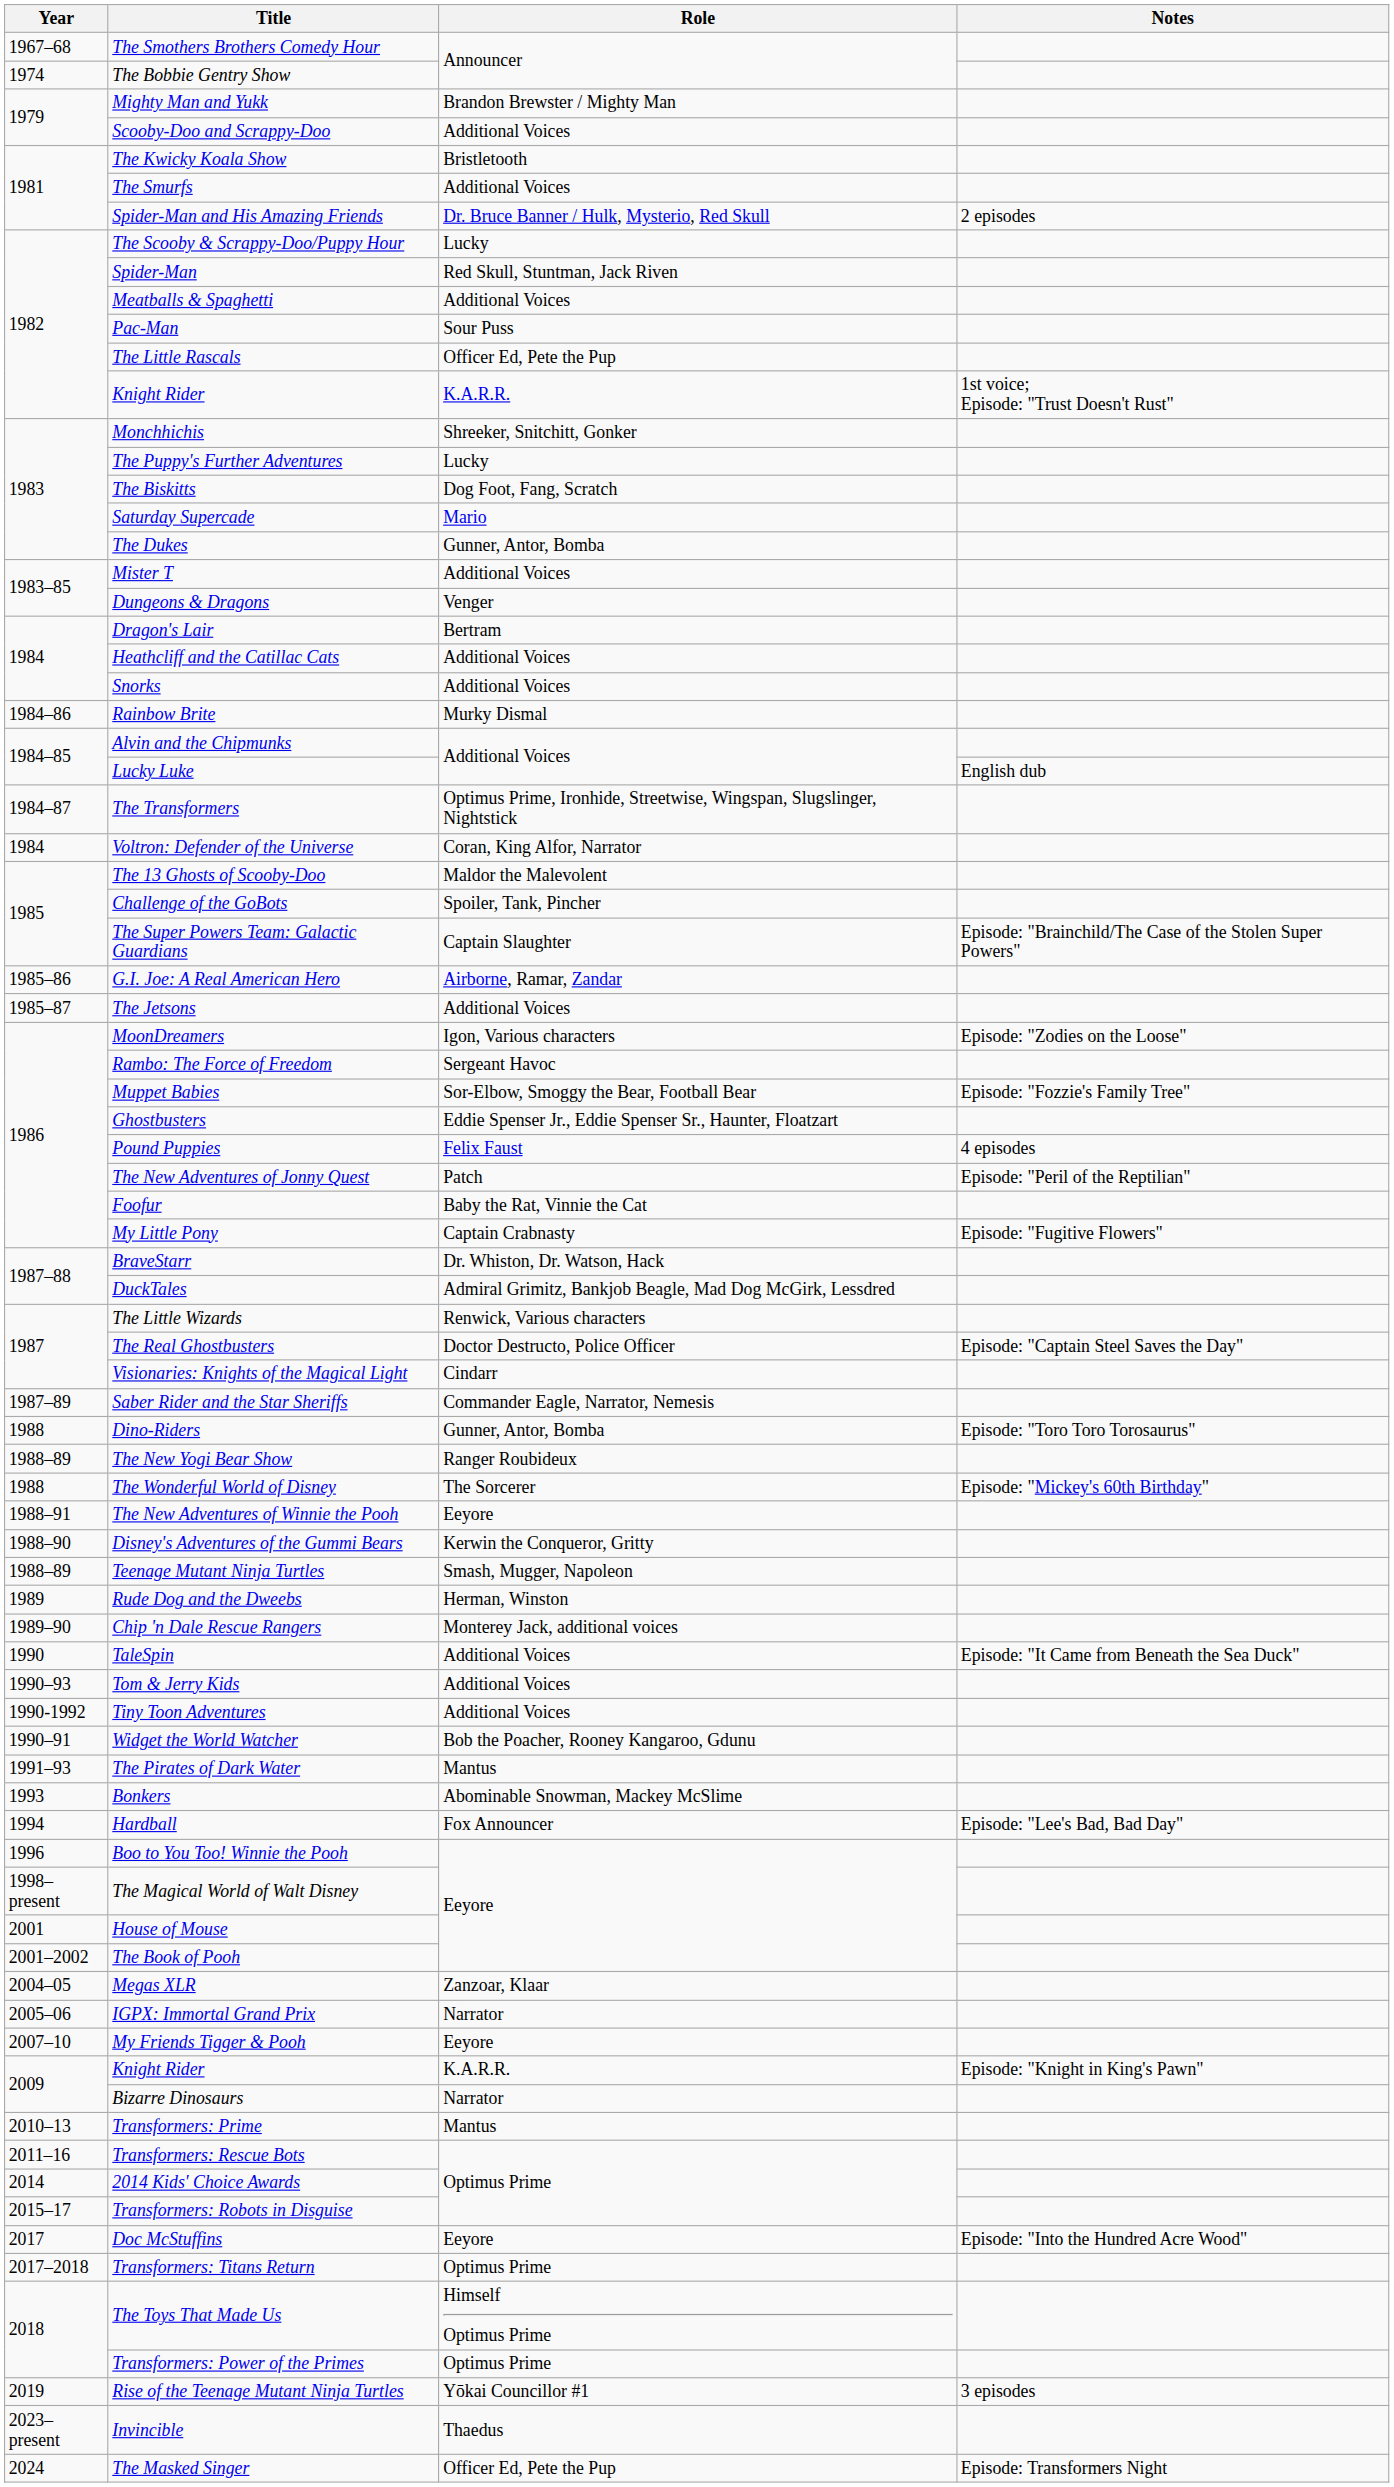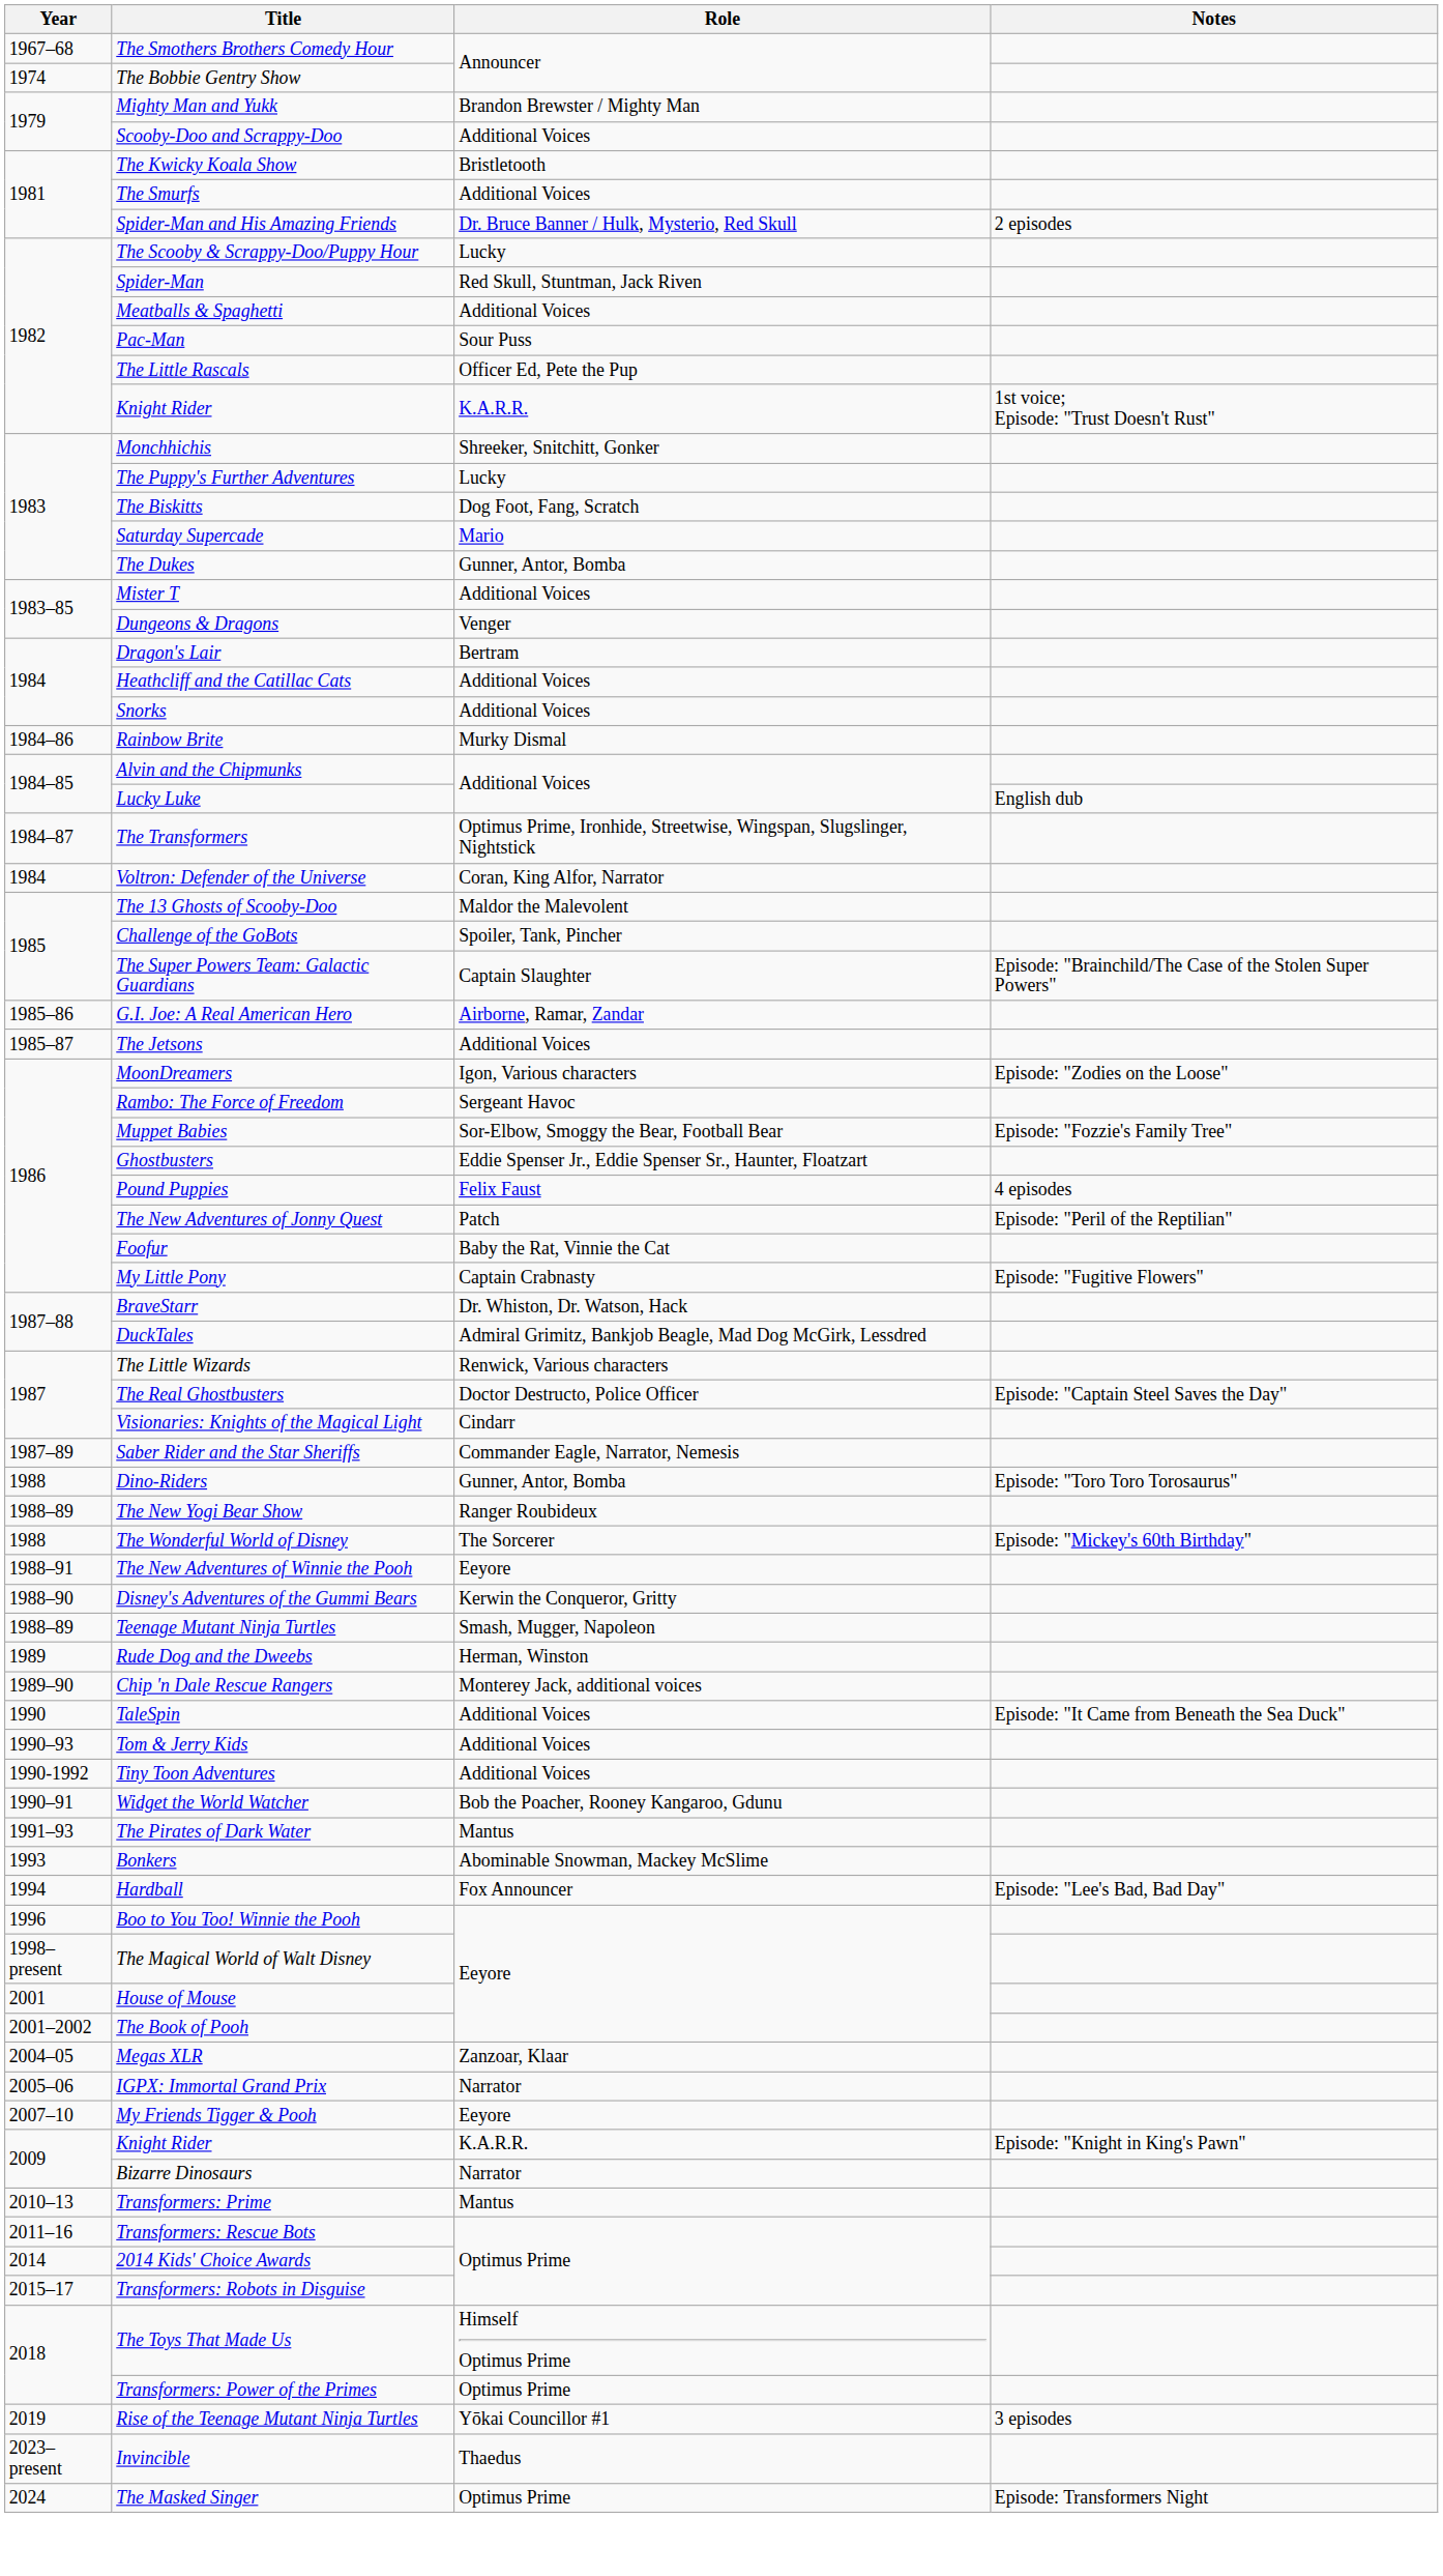- row: 2017 | Doc McStuffins | Eeyore | Episode: "Into the Hundred Acre Wood"
- row: 2017–2018 | Transformers: Titans Return | Optimus Prime
The Masked Singer | Role: Officer Ed, Pete the Pup -> Optimus Prime
